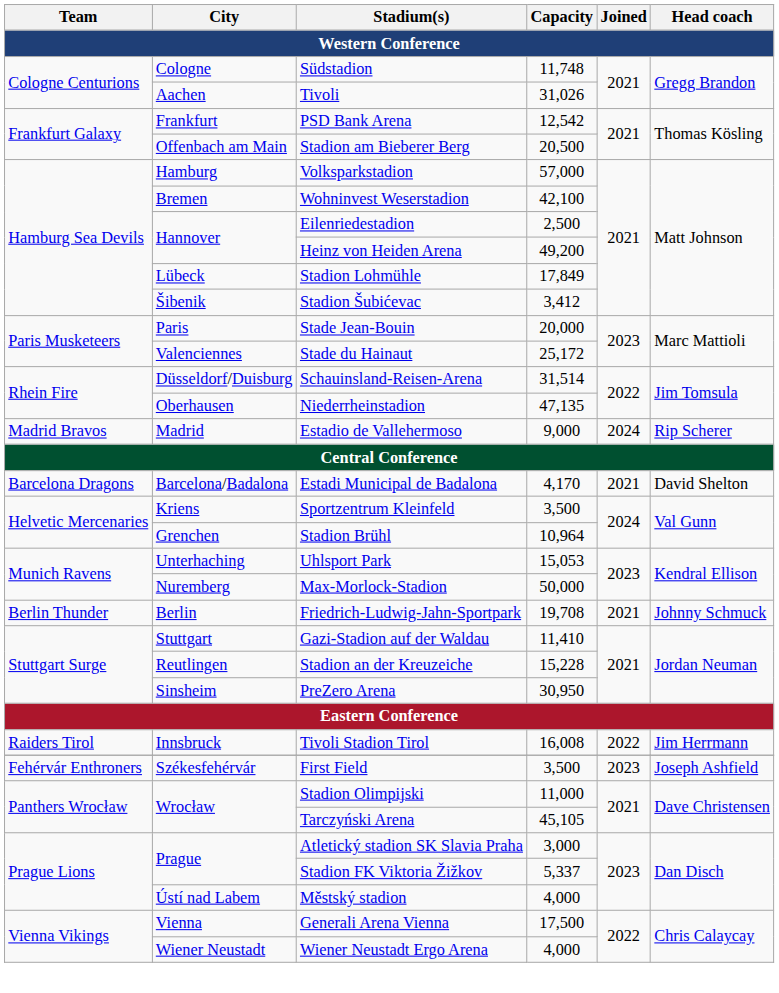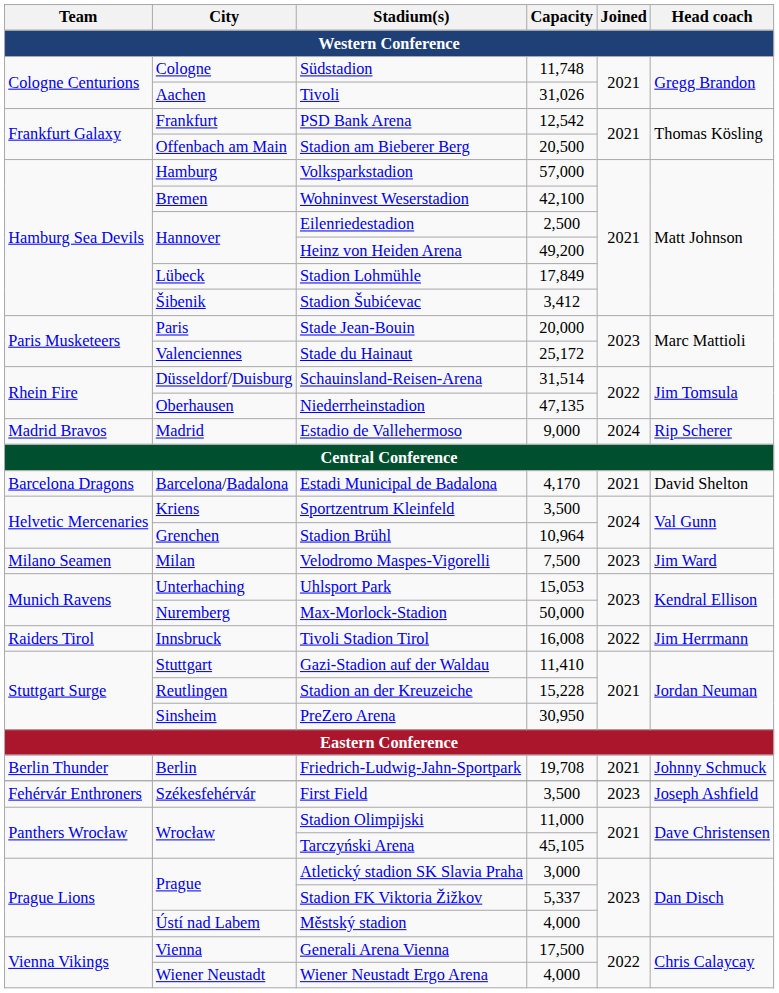+ row: Milano Seamen | Milan | Velodromo Maspes-Vigorelli | 7,500 | 2023 | Jim Ward
rows swapped: Tivoli Stadion Tirol <-> Friedrich-Ludwig-Jahn-Sportpark
